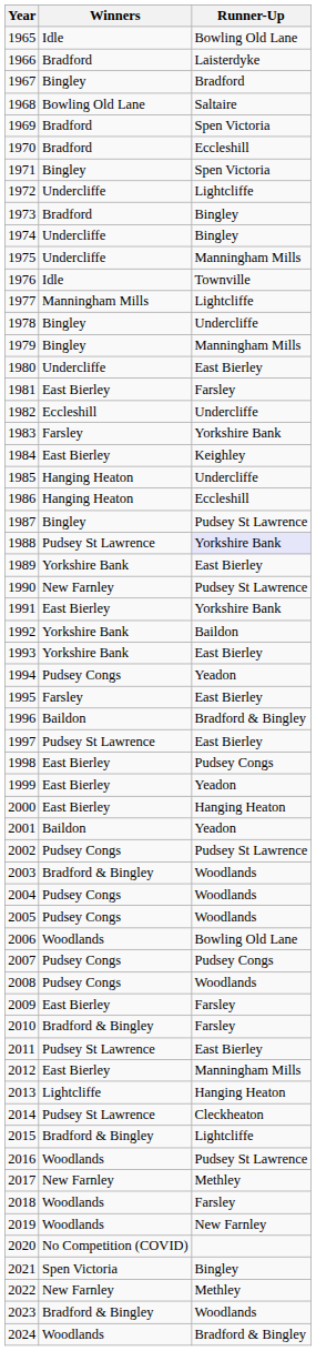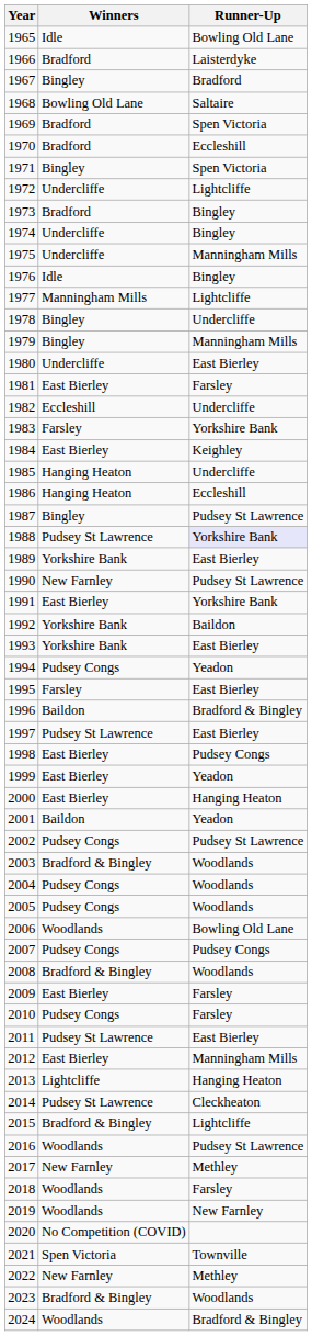1976 | Runner-Up: Townville -> Bingley
2008 | Winners: Pudsey Congs -> Bradford & Bingley
2010 | Winners: Bradford & Bingley -> Pudsey Congs
2021 | Runner-Up: Bingley -> Townville
